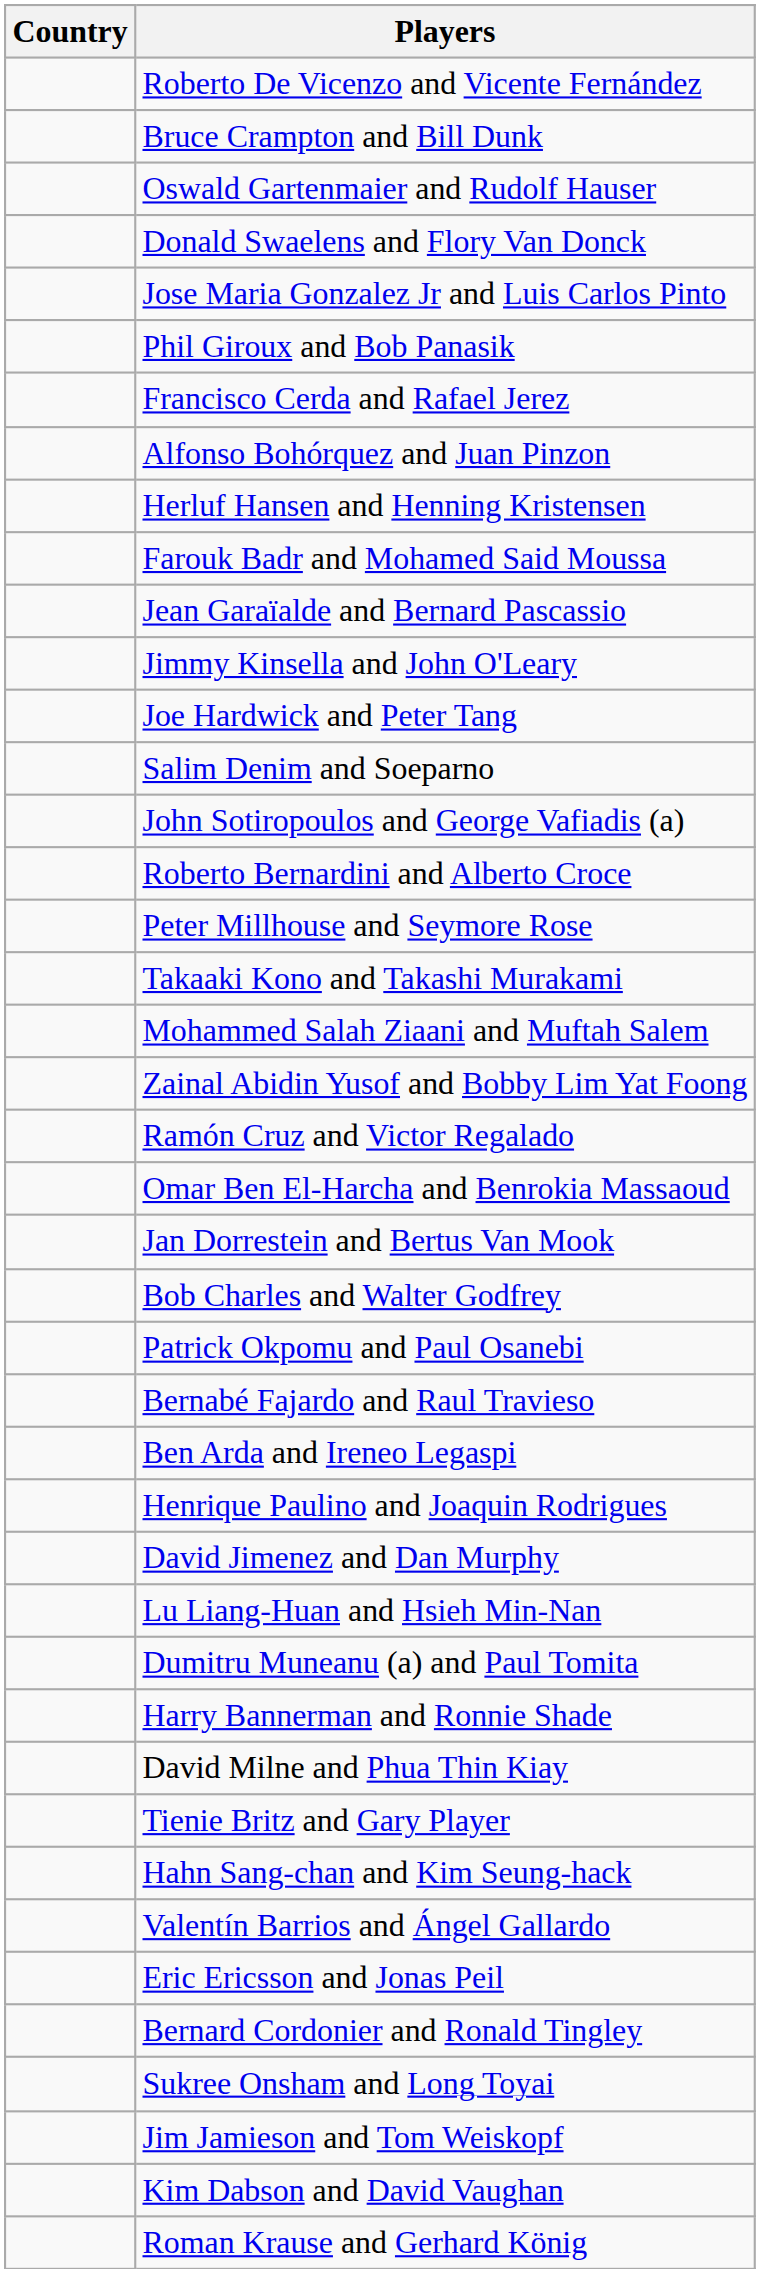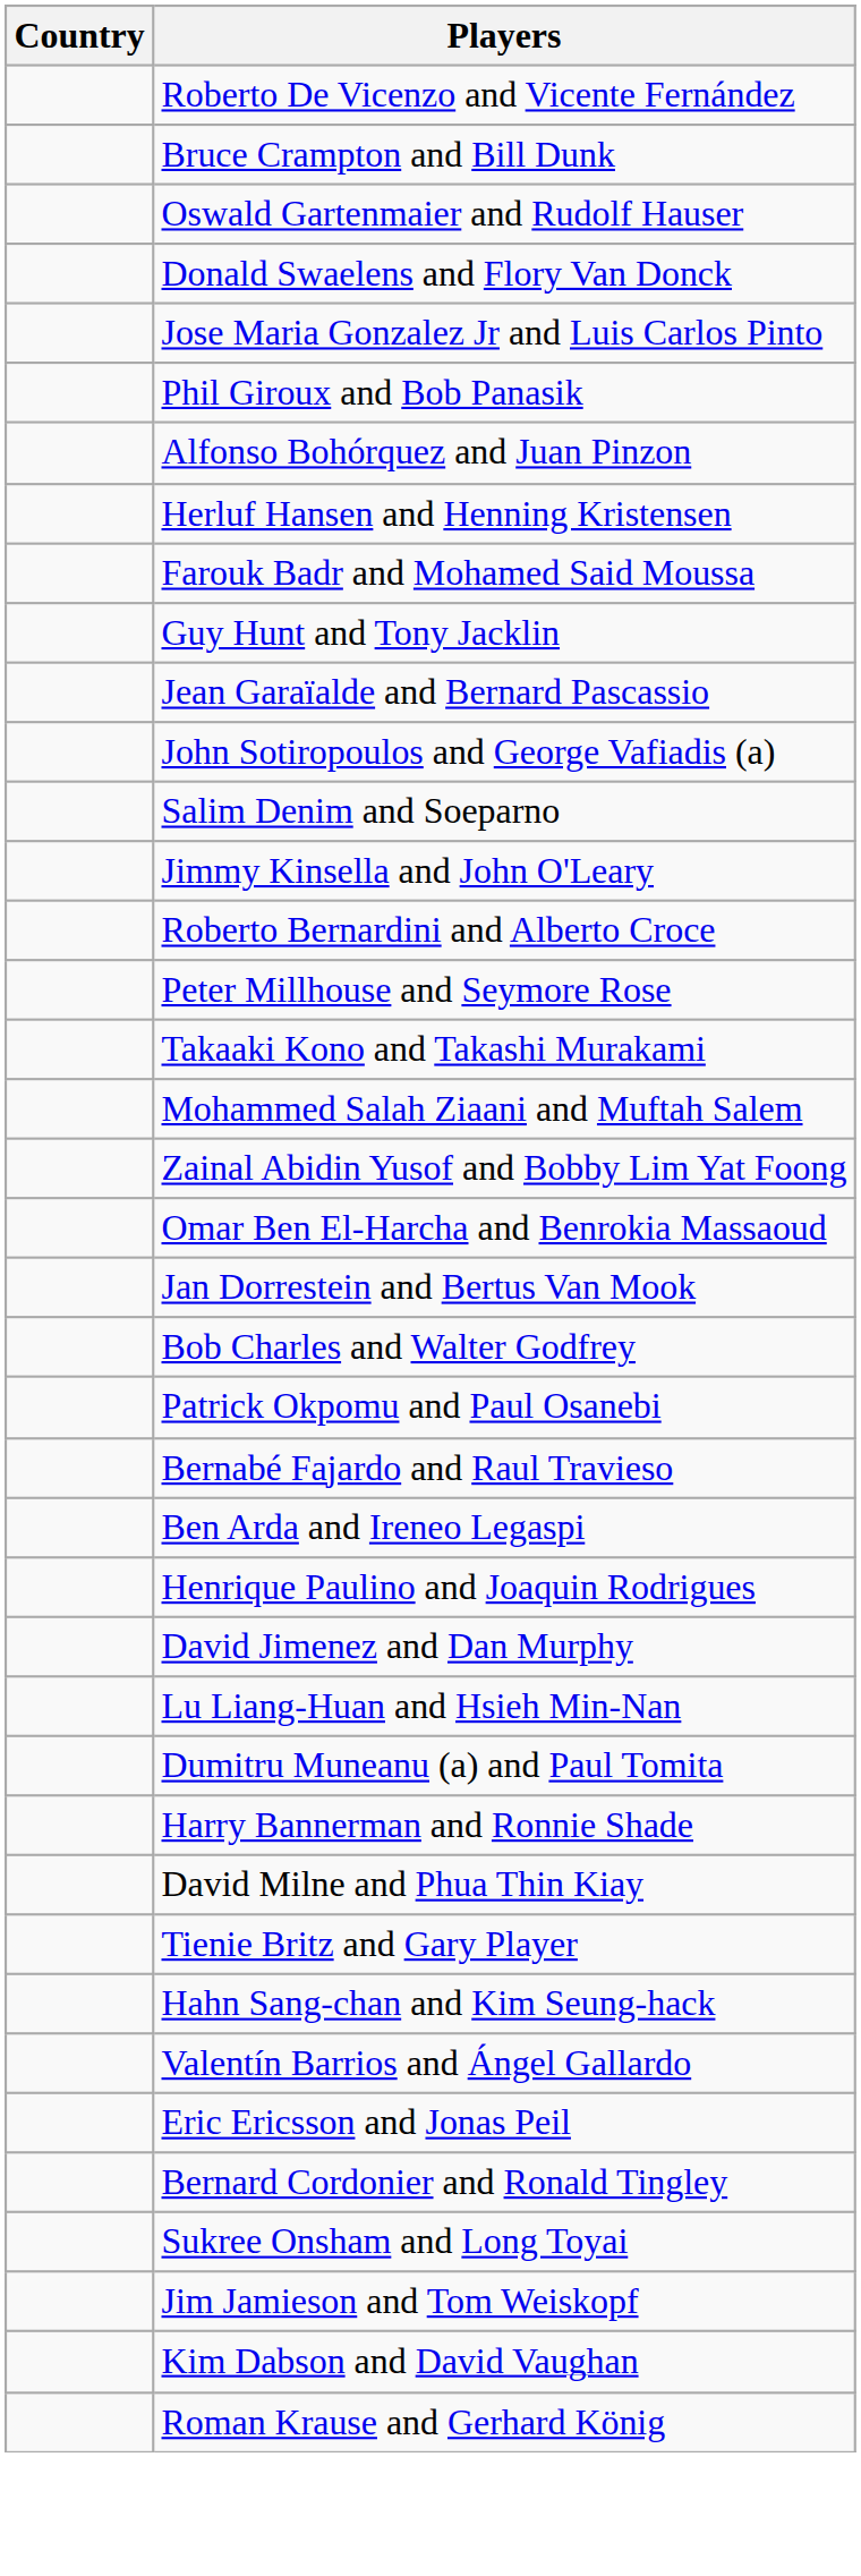- row: Francisco Cerda and Rafael Jerez
+ row: Guy Hunt and Tony Jacklin
rows swapped: John Sotiropoulos and George Vafiadis (a) <-> Jimmy Kinsella and John O'Leary
- row: Joe Hardwick and Peter Tang
- row: Ramón Cruz and Victor Regalado
